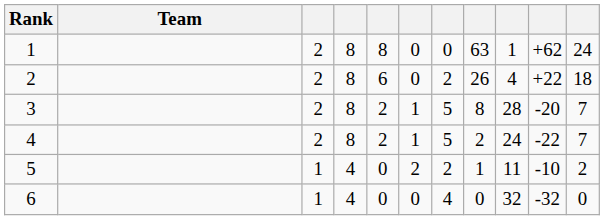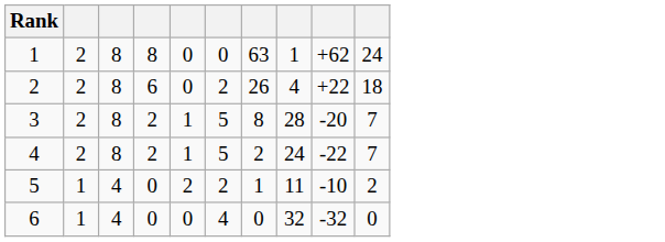- column: Team
